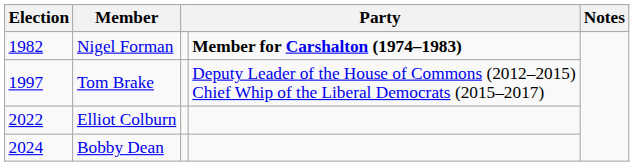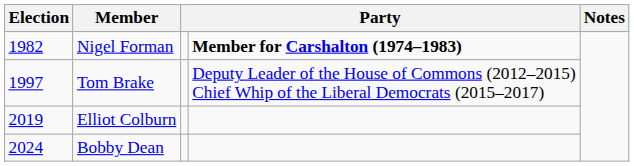Elliot Colburn | Election: 2022 -> 2019
